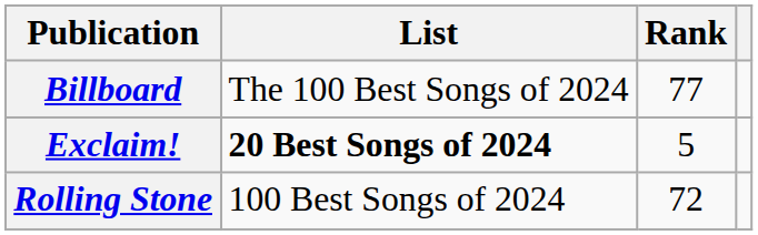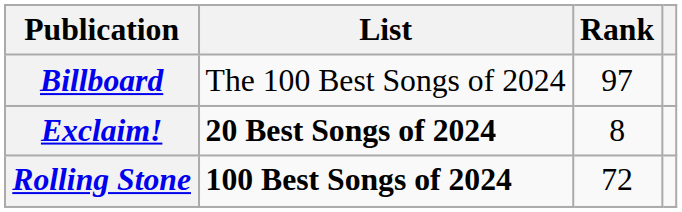Billboard | Rank: 77 -> 97
Exclaim! | Rank: 5 -> 8
Rolling Stone | List: normal -> bold
